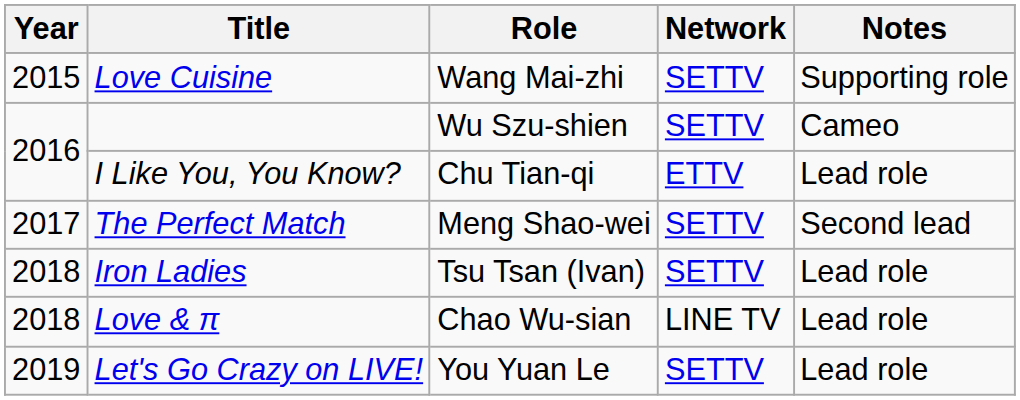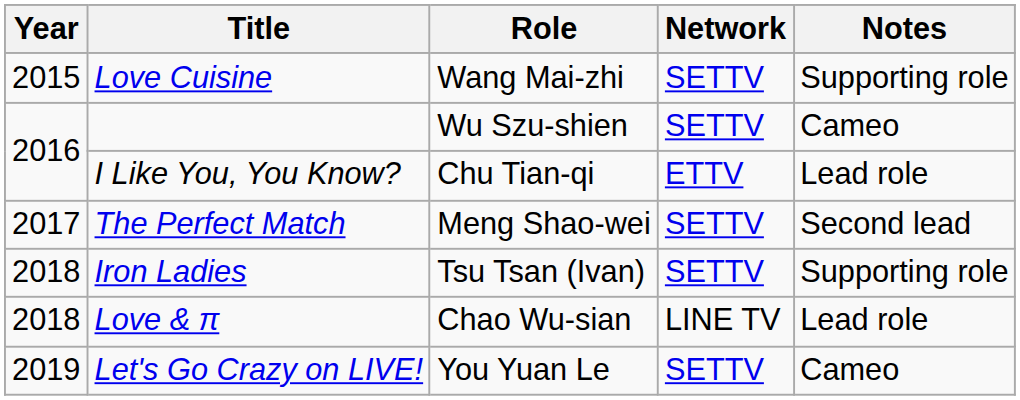Iron Ladies | Notes: Lead role -> Supporting role
Let's Go Crazy on LIVE! | Notes: Lead role -> Cameo
